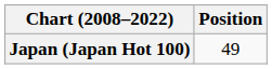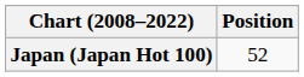Japan (Japan Hot 100) | Position: 49 -> 52
